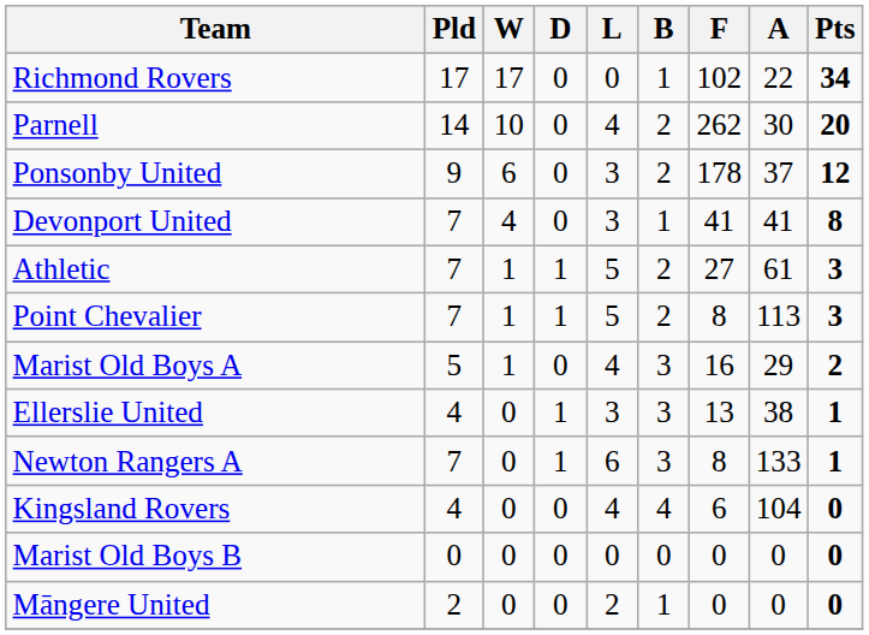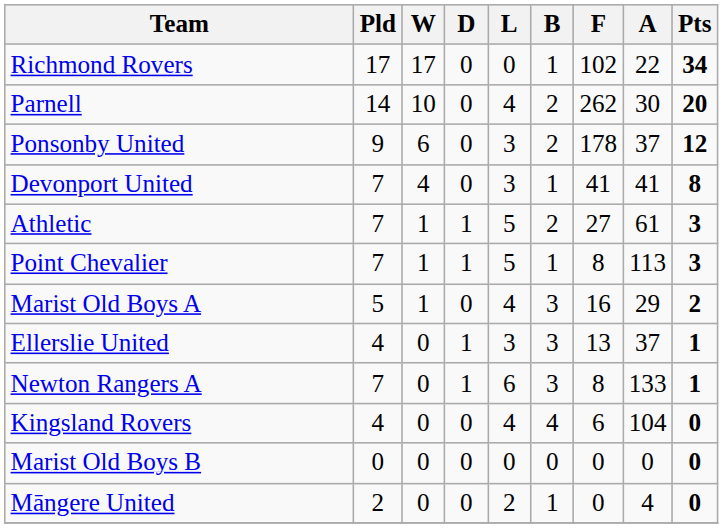Point Chevalier | B: 2 -> 1
Ellerslie United | A: 38 -> 37
Māngere United | A: 0 -> 4
